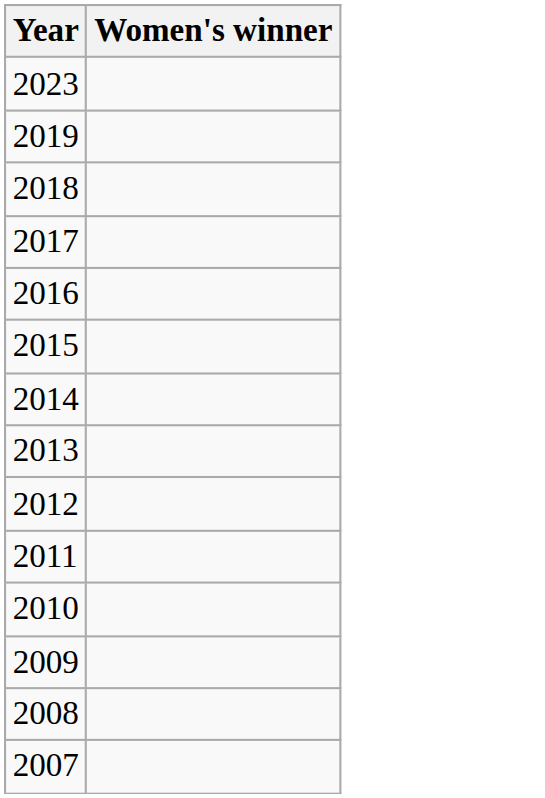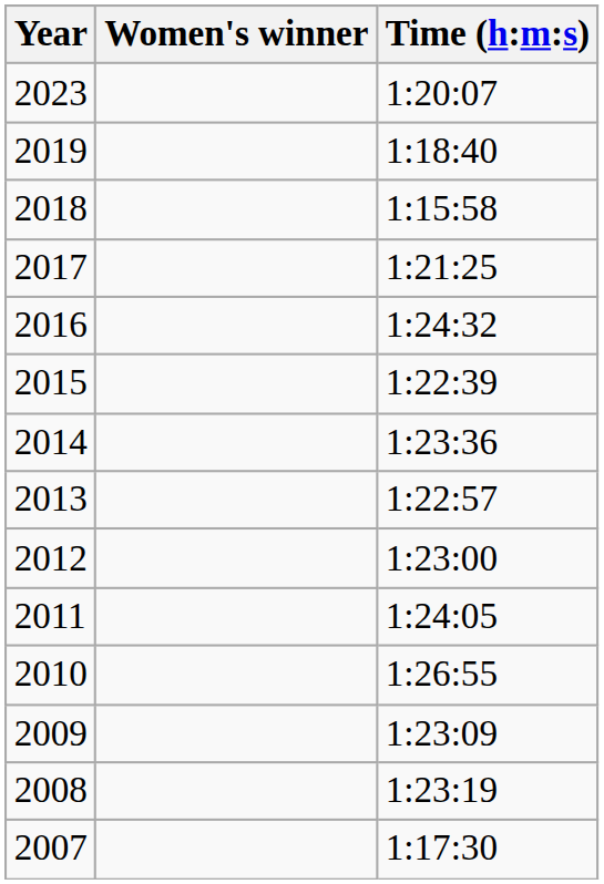+ column: Time (h:m:s) | 1:20:07 | 1:18:40 | 1:15:58 | 1:21:25 | 1:24:32 | 1:22:39 | 1:23:36 | 1:22:57 | 1:23:00 | 1:24:05 | 1:26:55 | 1:23:09 | 1:23:19 | 1:17:30
